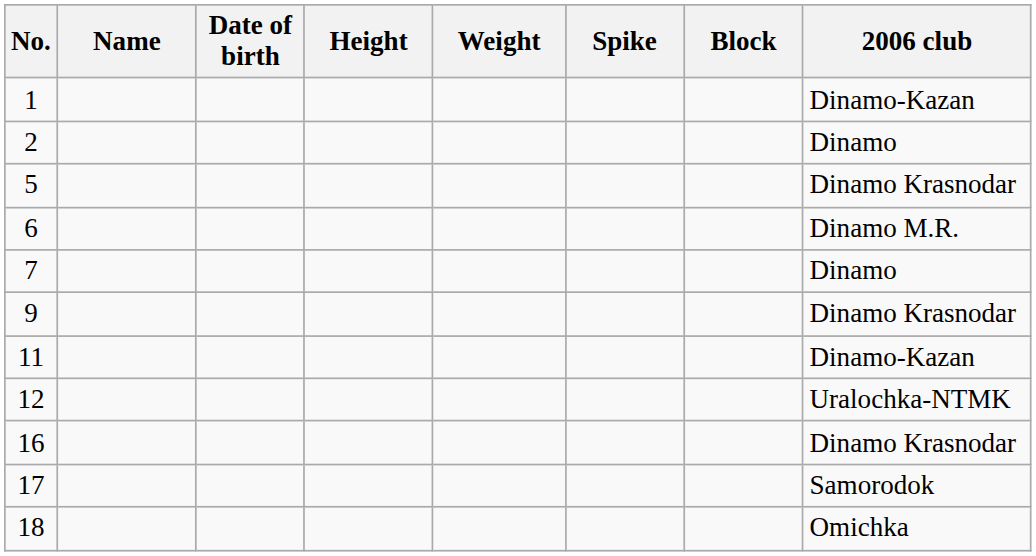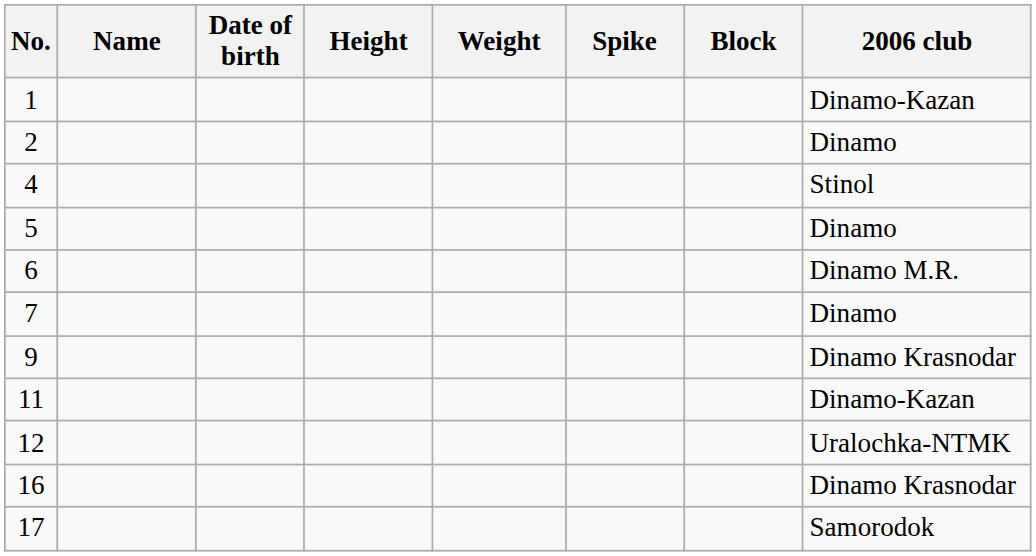+ row: 4 | Stinol
5 | 2006 club: Dinamo Krasnodar -> Dinamo
- row: 18 | Omichka
